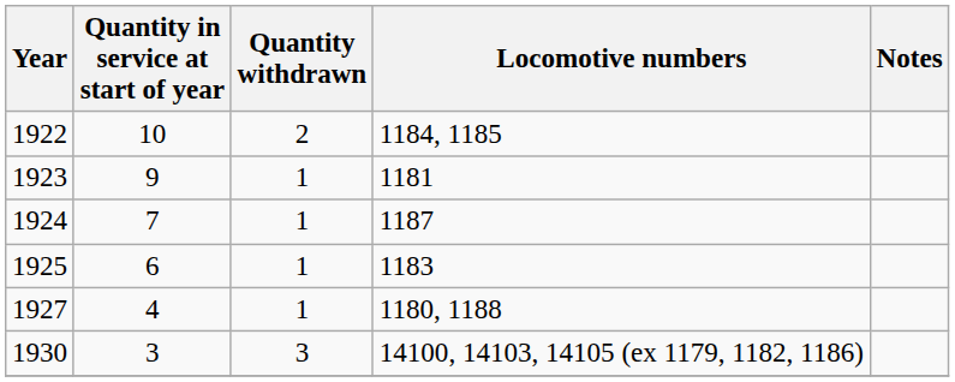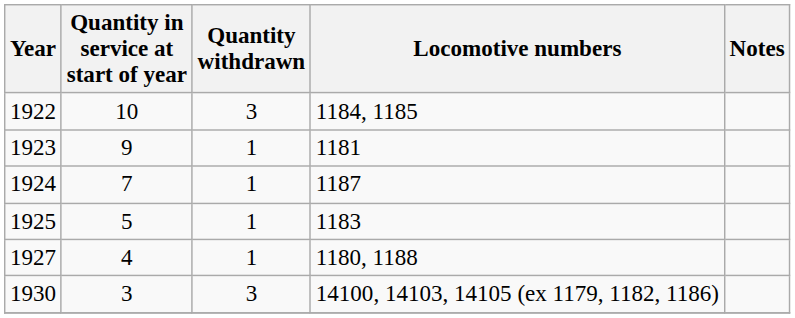1922 | Quantity withdrawn: 2 -> 3
1925 | Quantity in service at start of year: 6 -> 5
